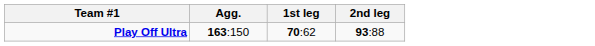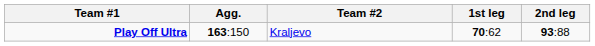+ column: Team #2 | Kraljevo
